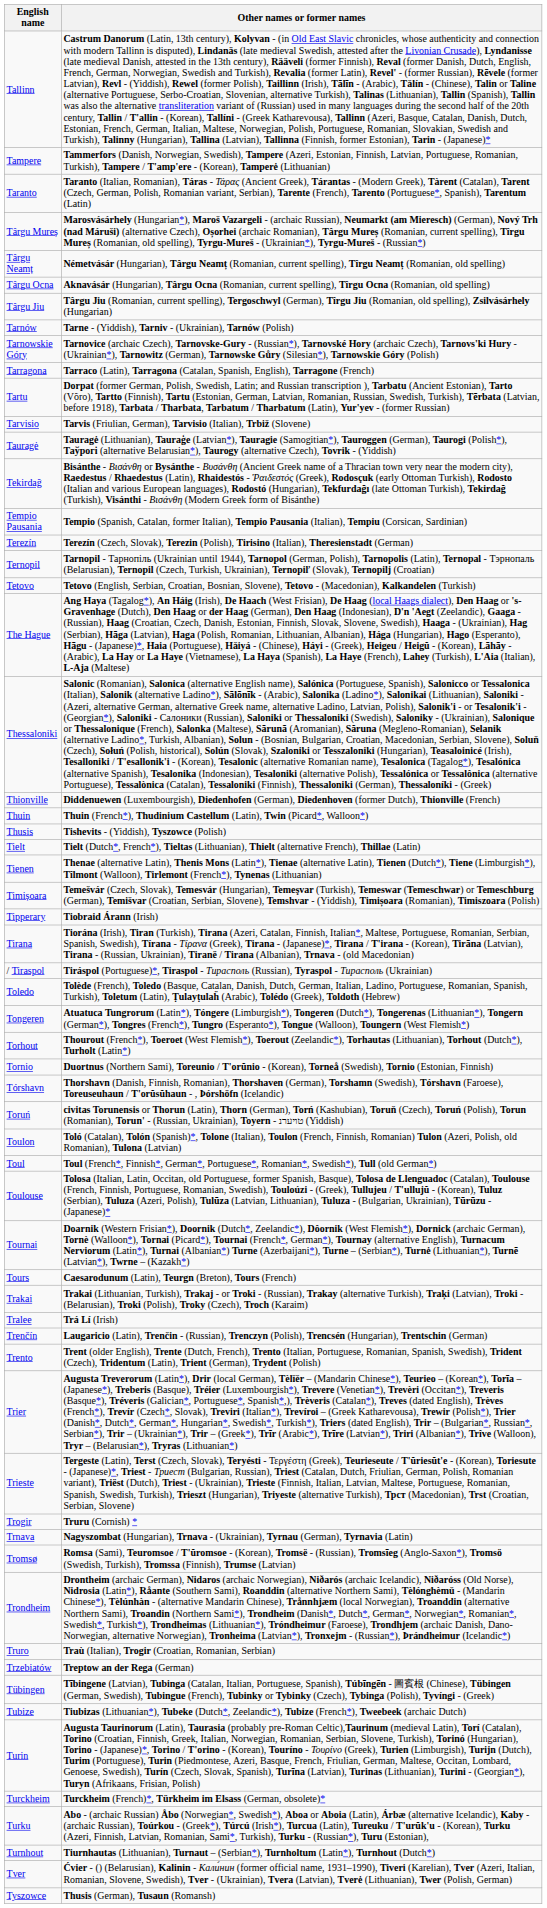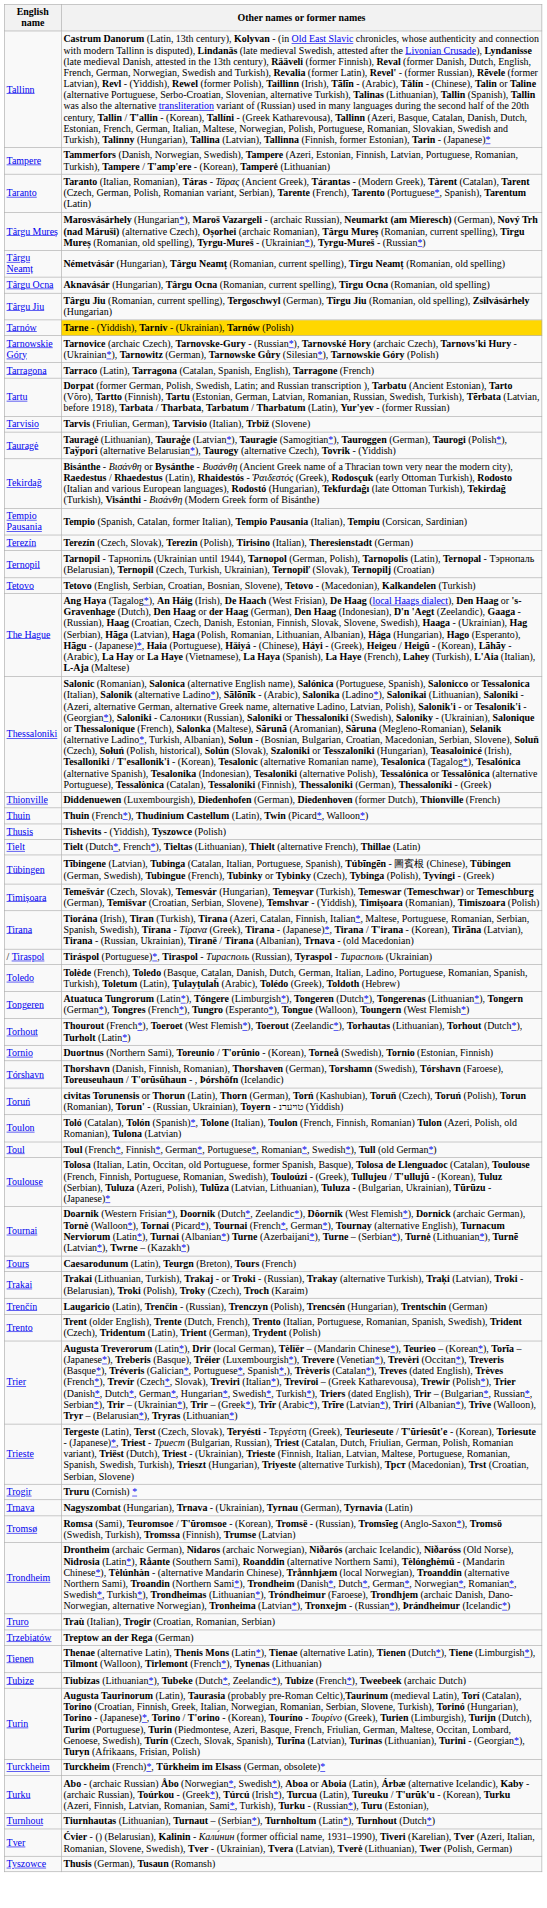Tarnów | Other names or former names: no background -> gold background
rows swapped: Tienen <-> Tübingen
- row: Tipperary | Tiobraid Árann (Irish)
- row: Tralee | Trá Lí (Irish)
